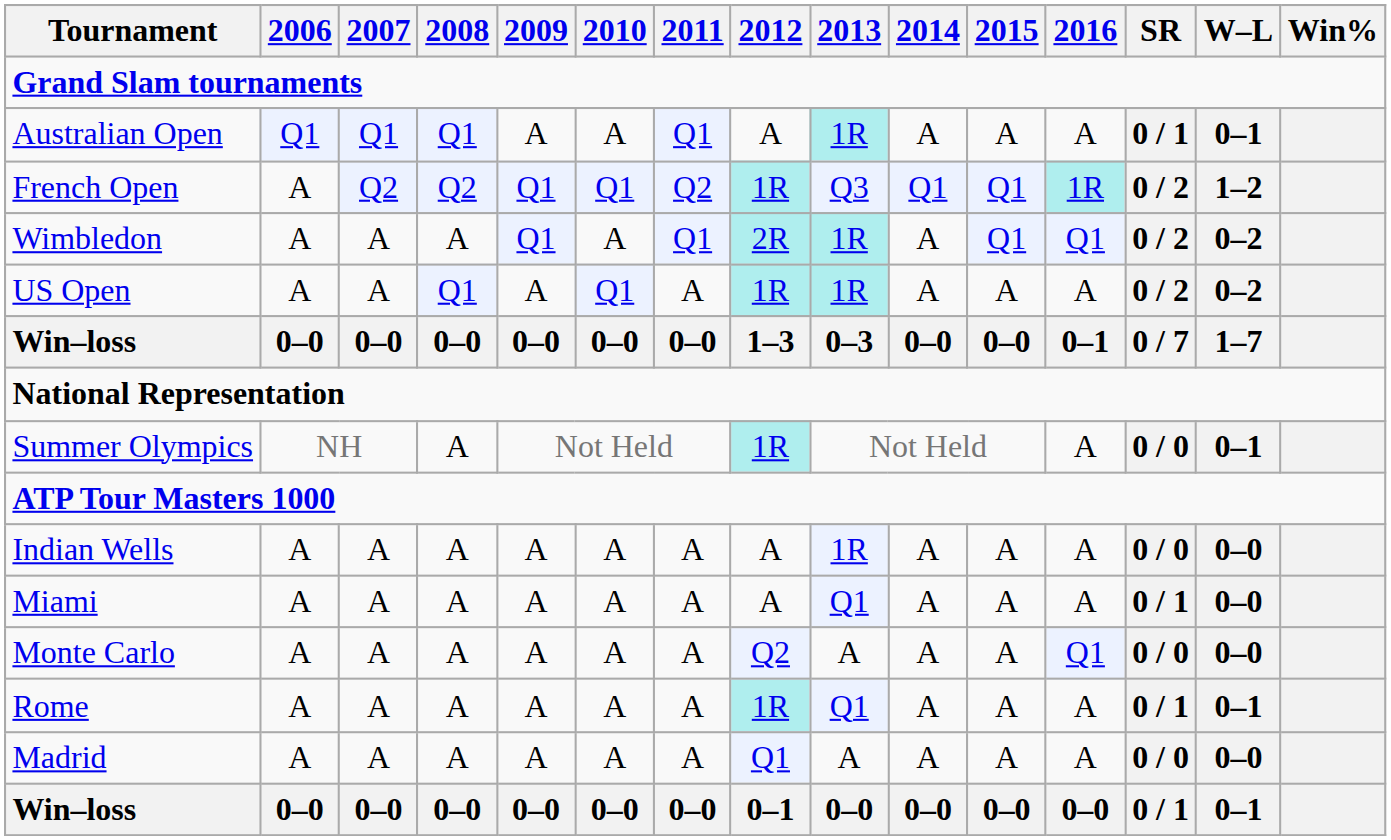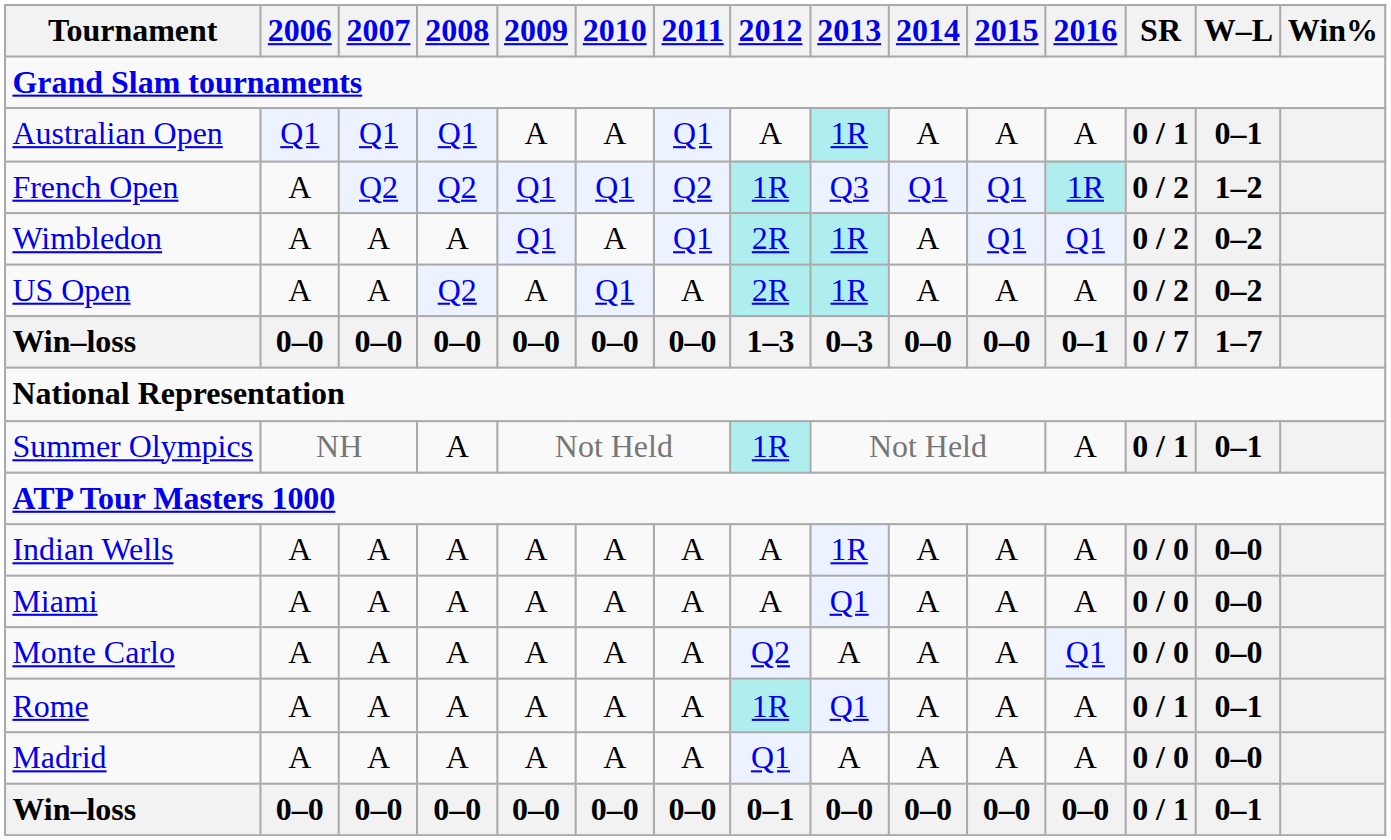US Open | 2008: Q1 -> Q2
US Open | 2012: 1R -> 2R
Summer Olympics | SR: 0 / 0 -> 0 / 1
Miami | SR: 0 / 1 -> 0 / 0
